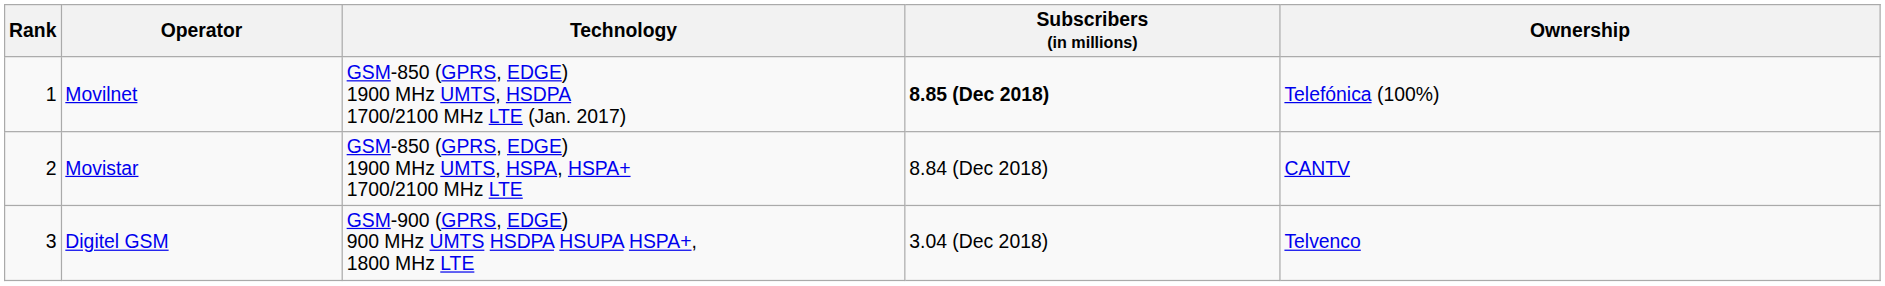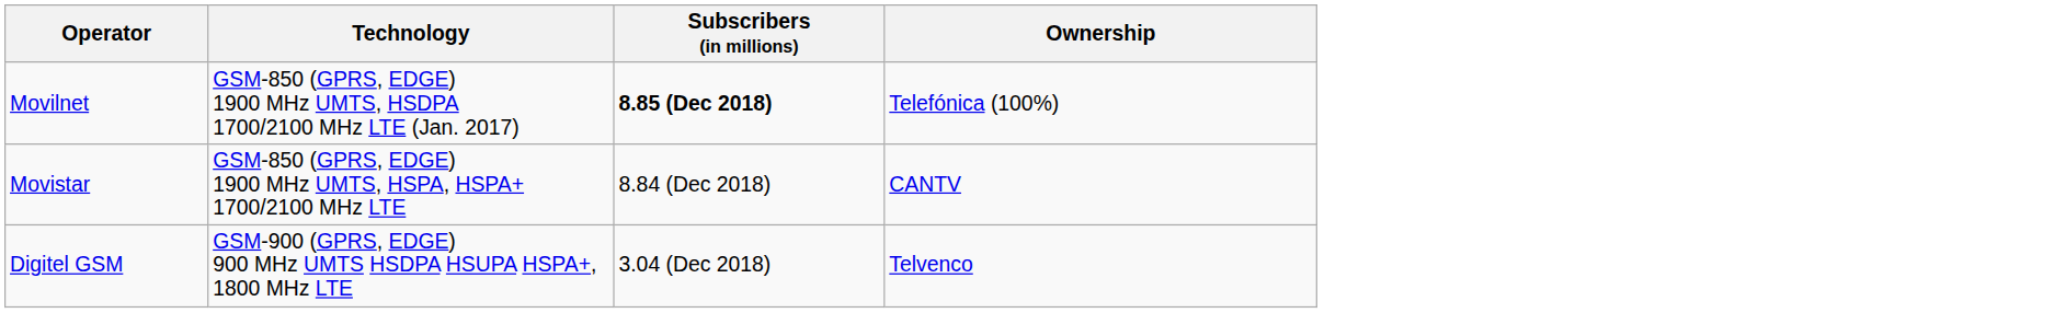- column: Rank | 1 | 2 | 3
